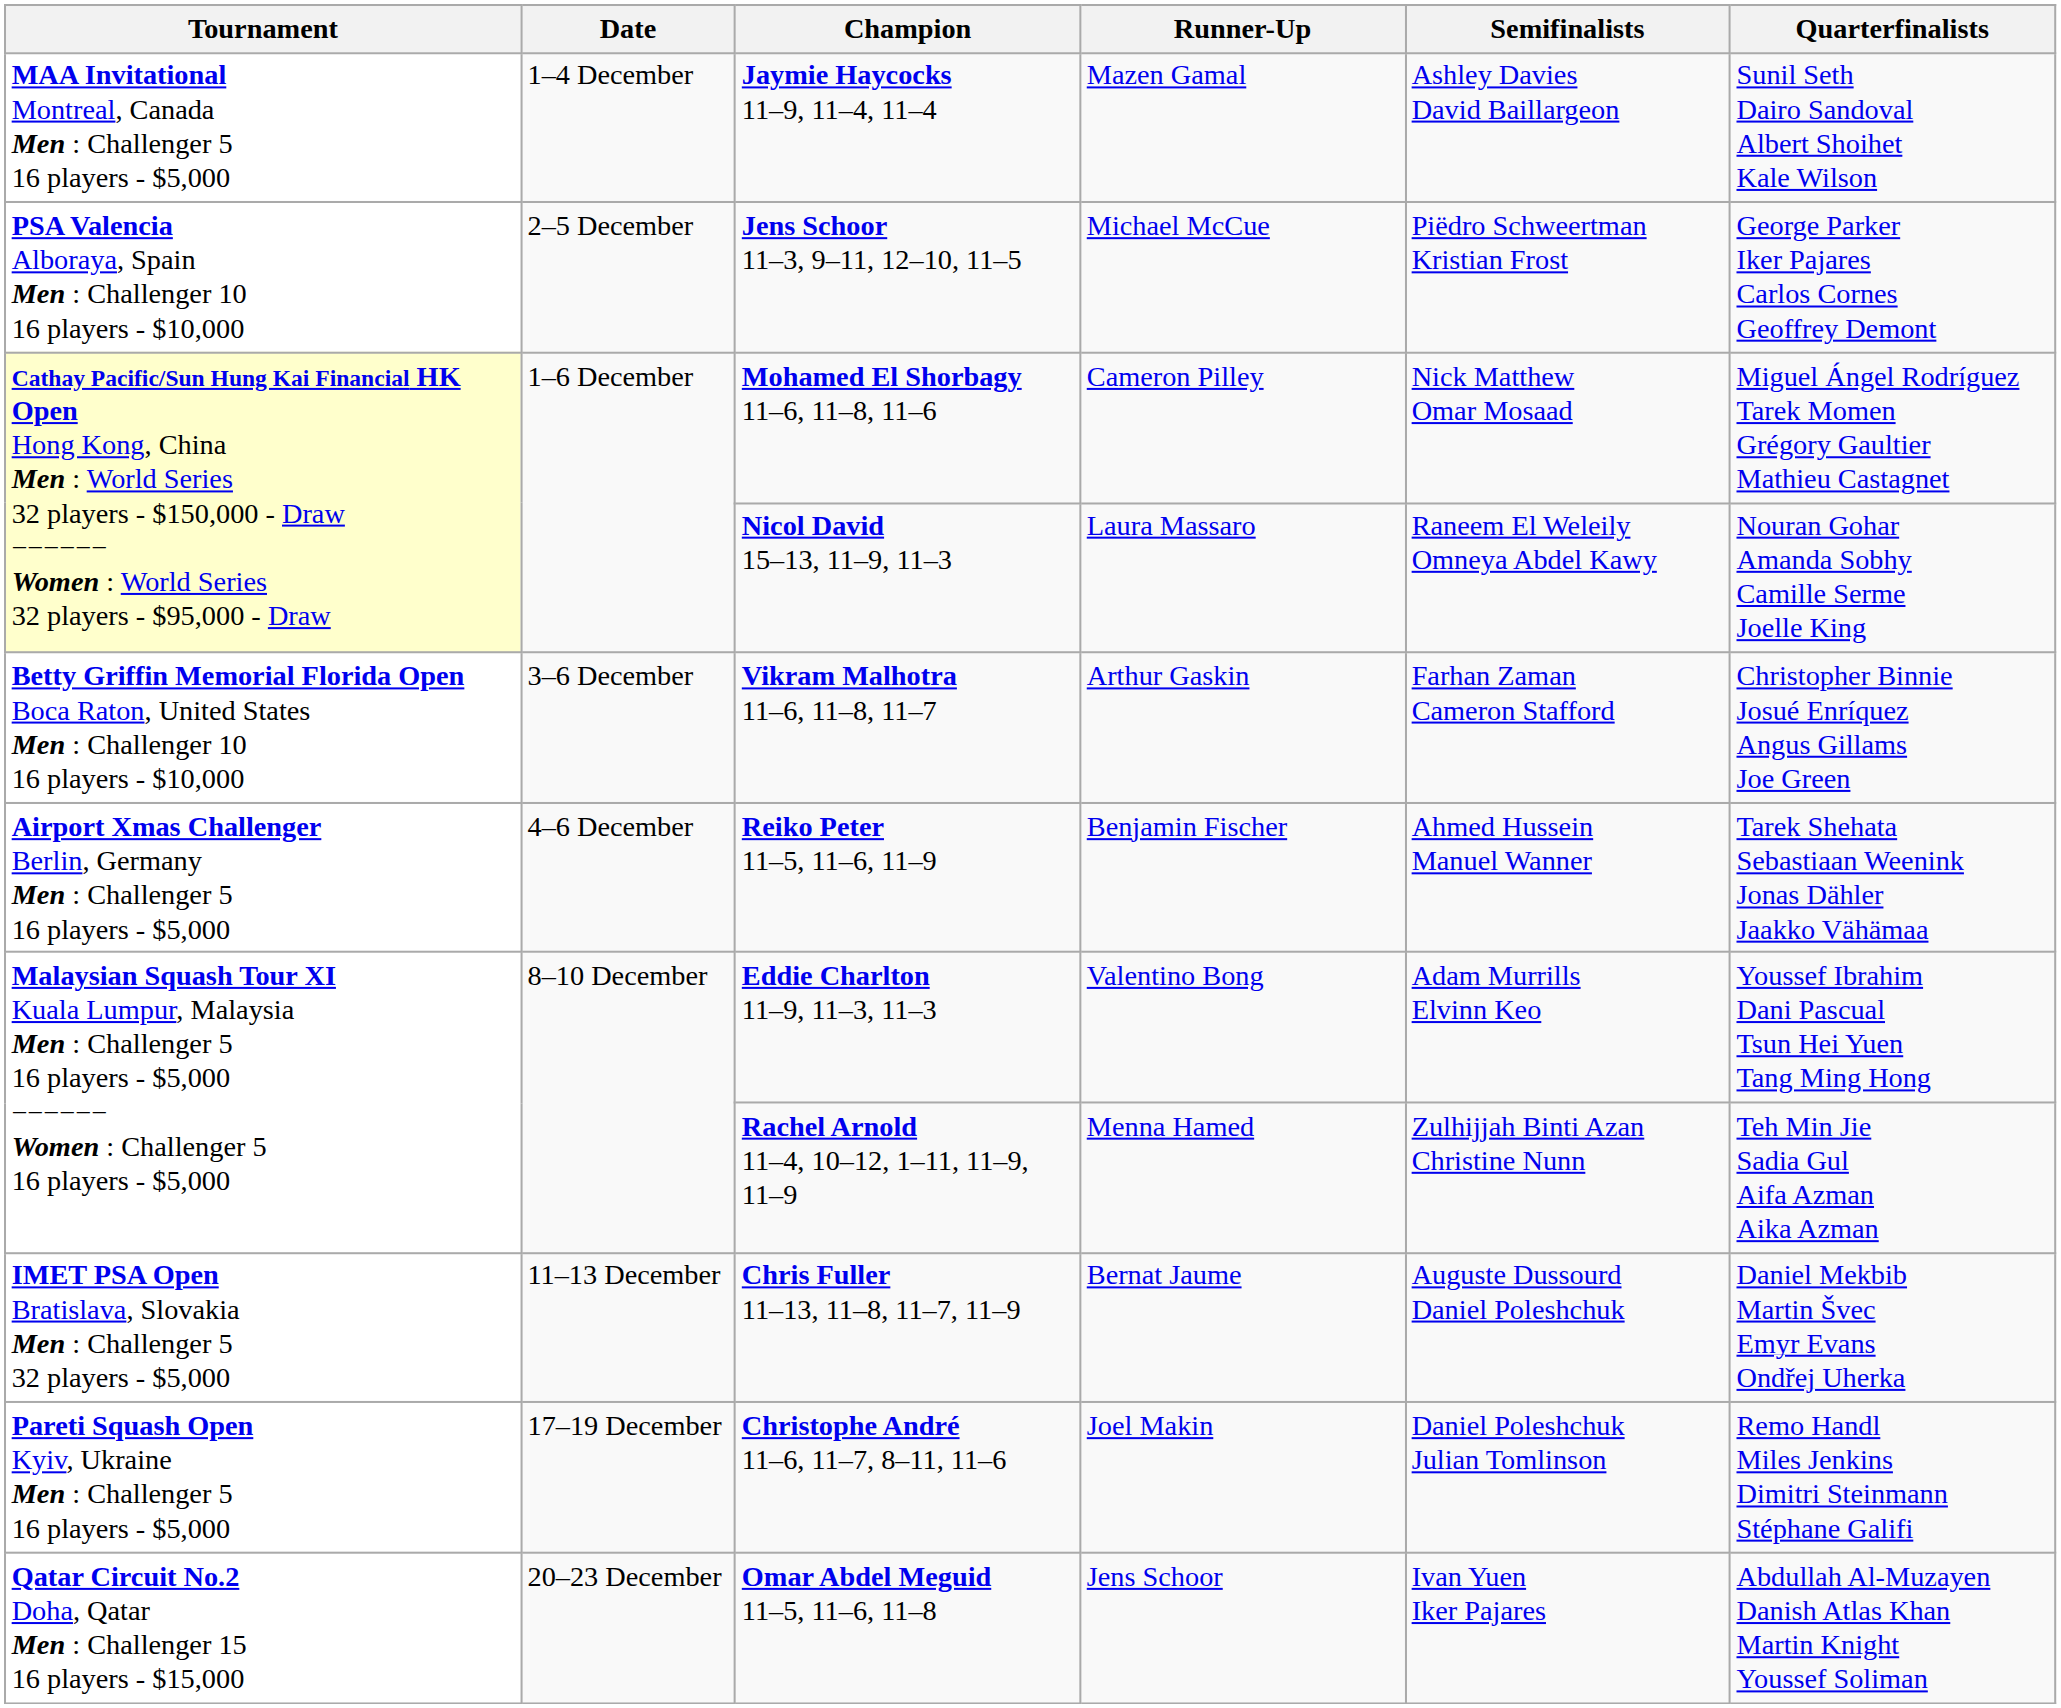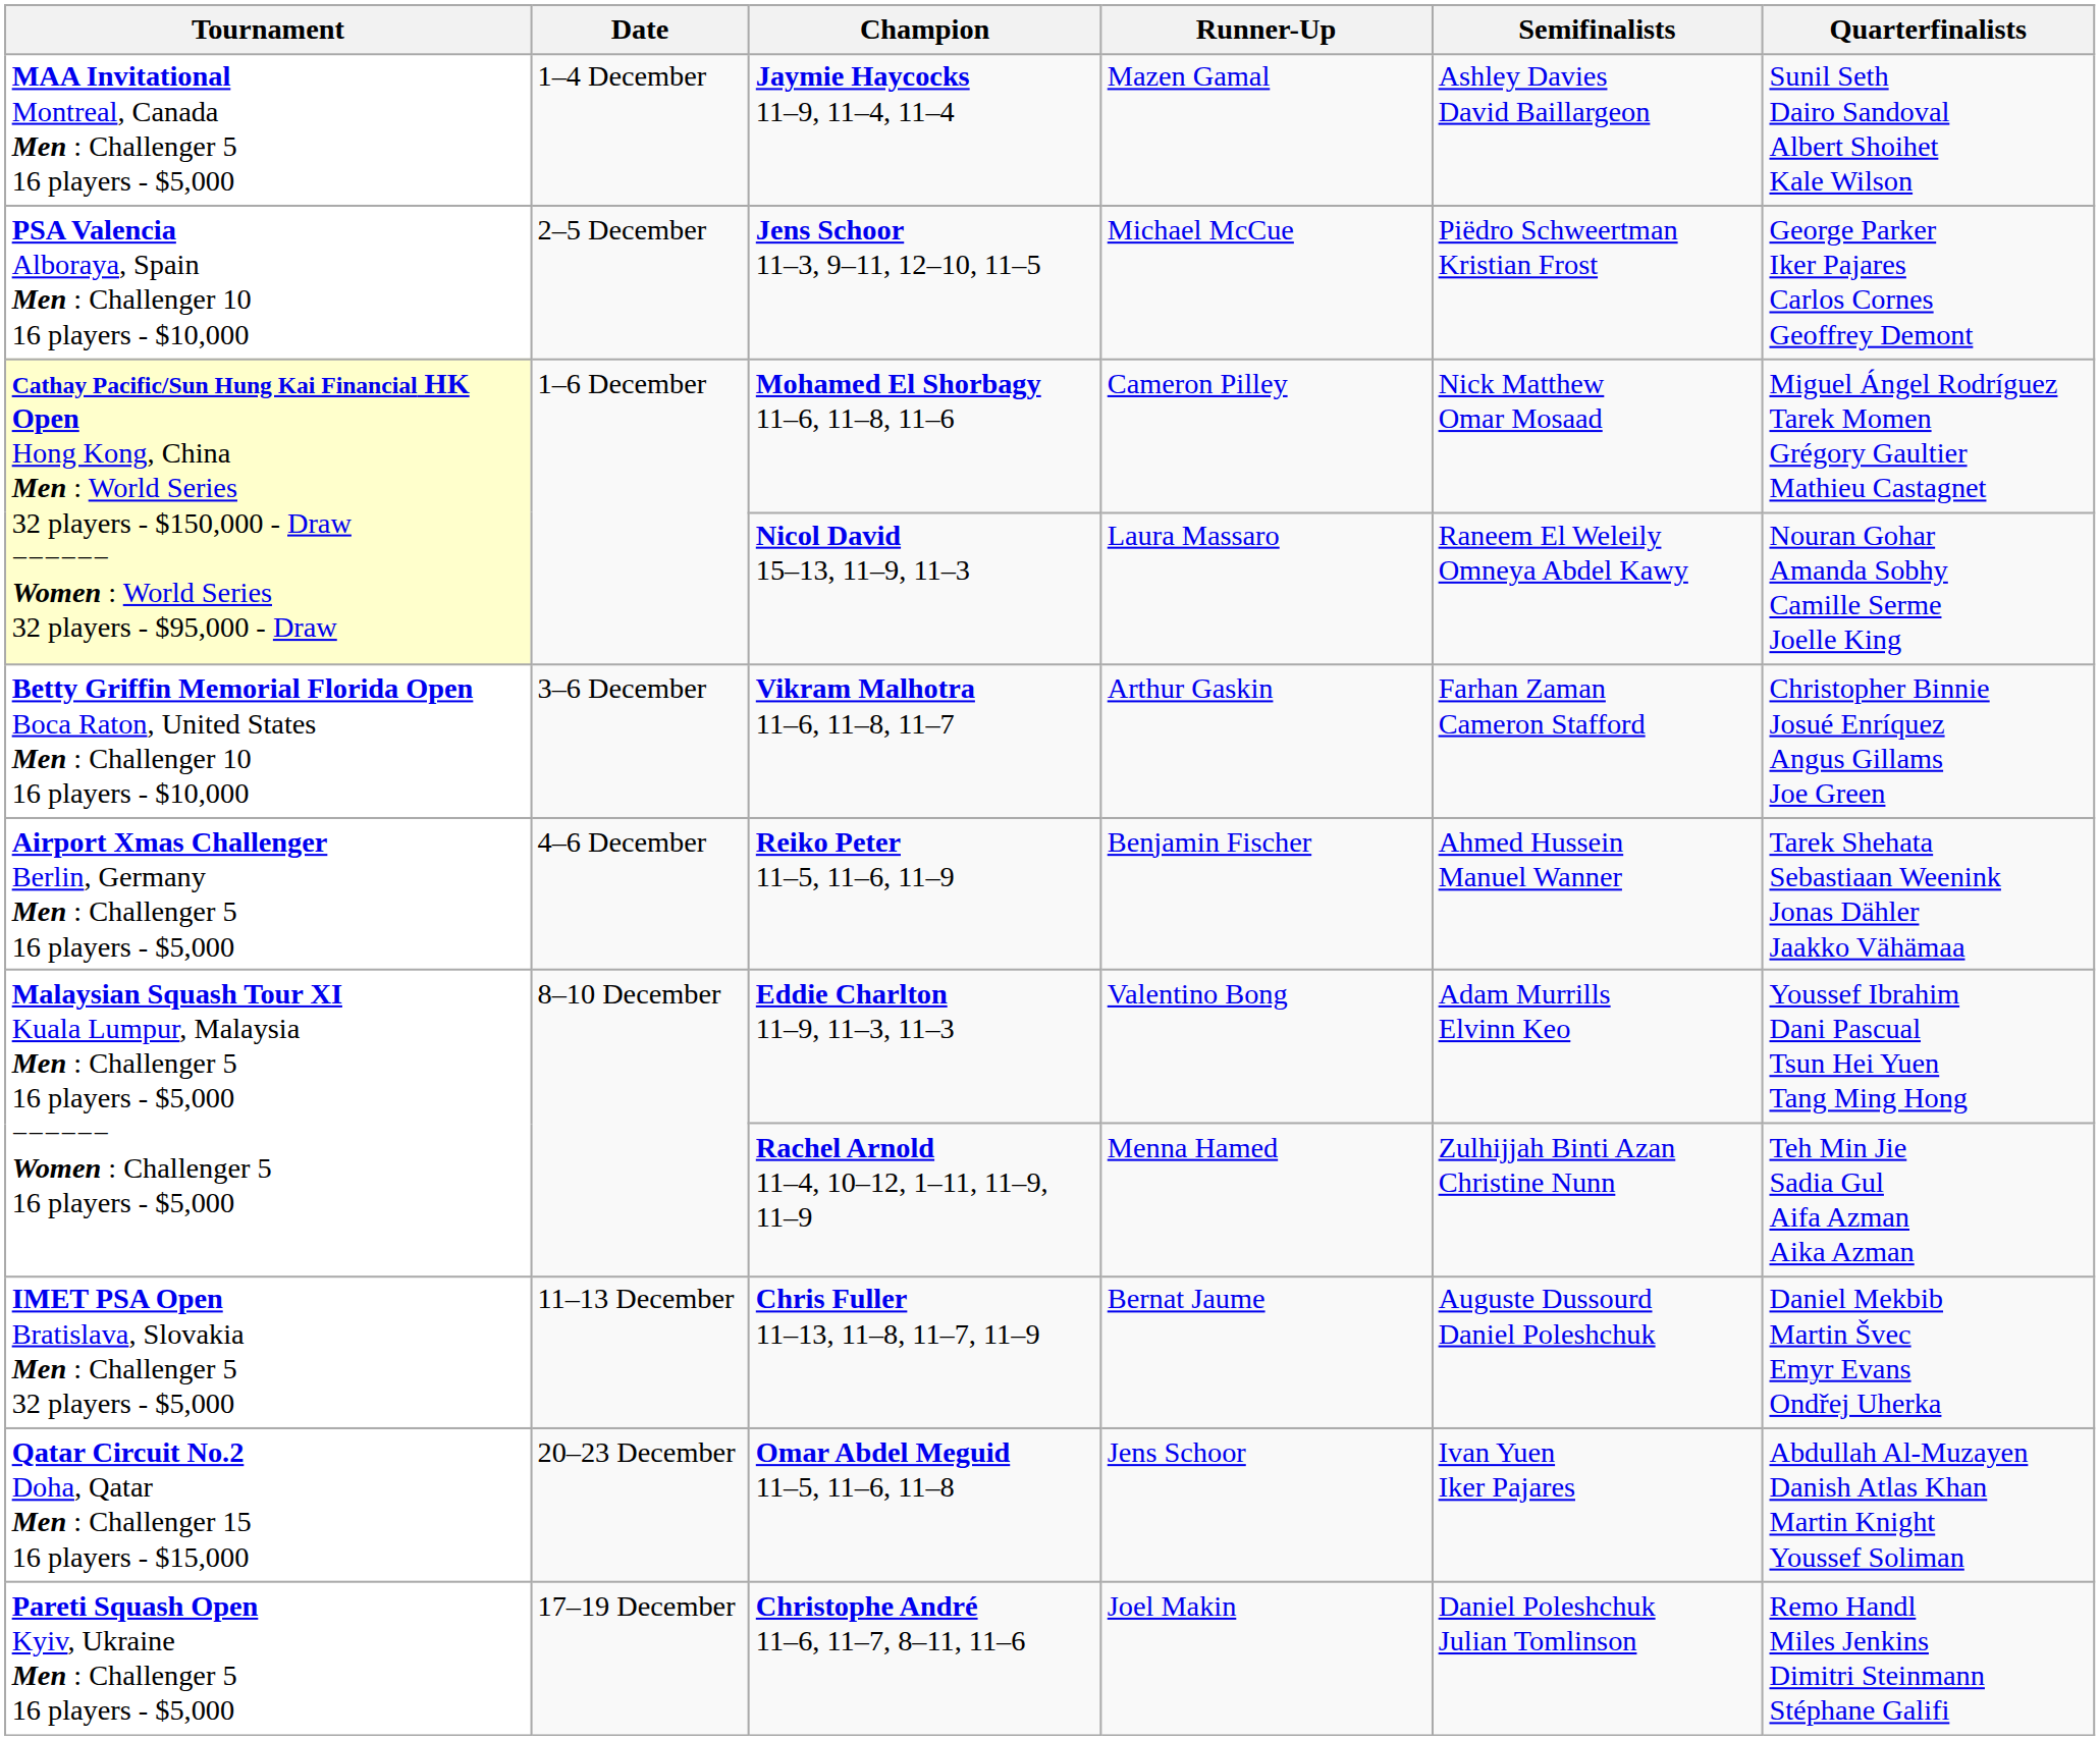rows swapped: Christophe André 11–6, 11–7, 8–11, 11–6 <-> Omar Abdel Meguid 11–5, 11–6, 11–8
